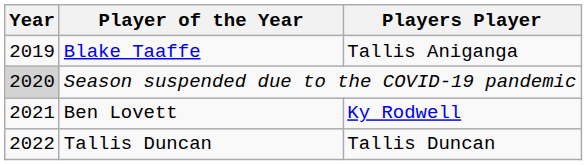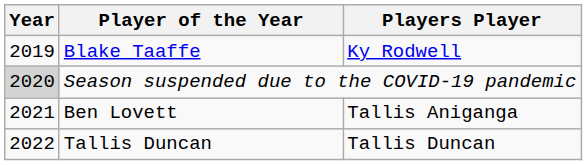Blake Taaffe | Players Player: Tallis Aniganga -> Ky Rodwell
Ben Lovett | Players Player: Ky Rodwell -> Tallis Aniganga
